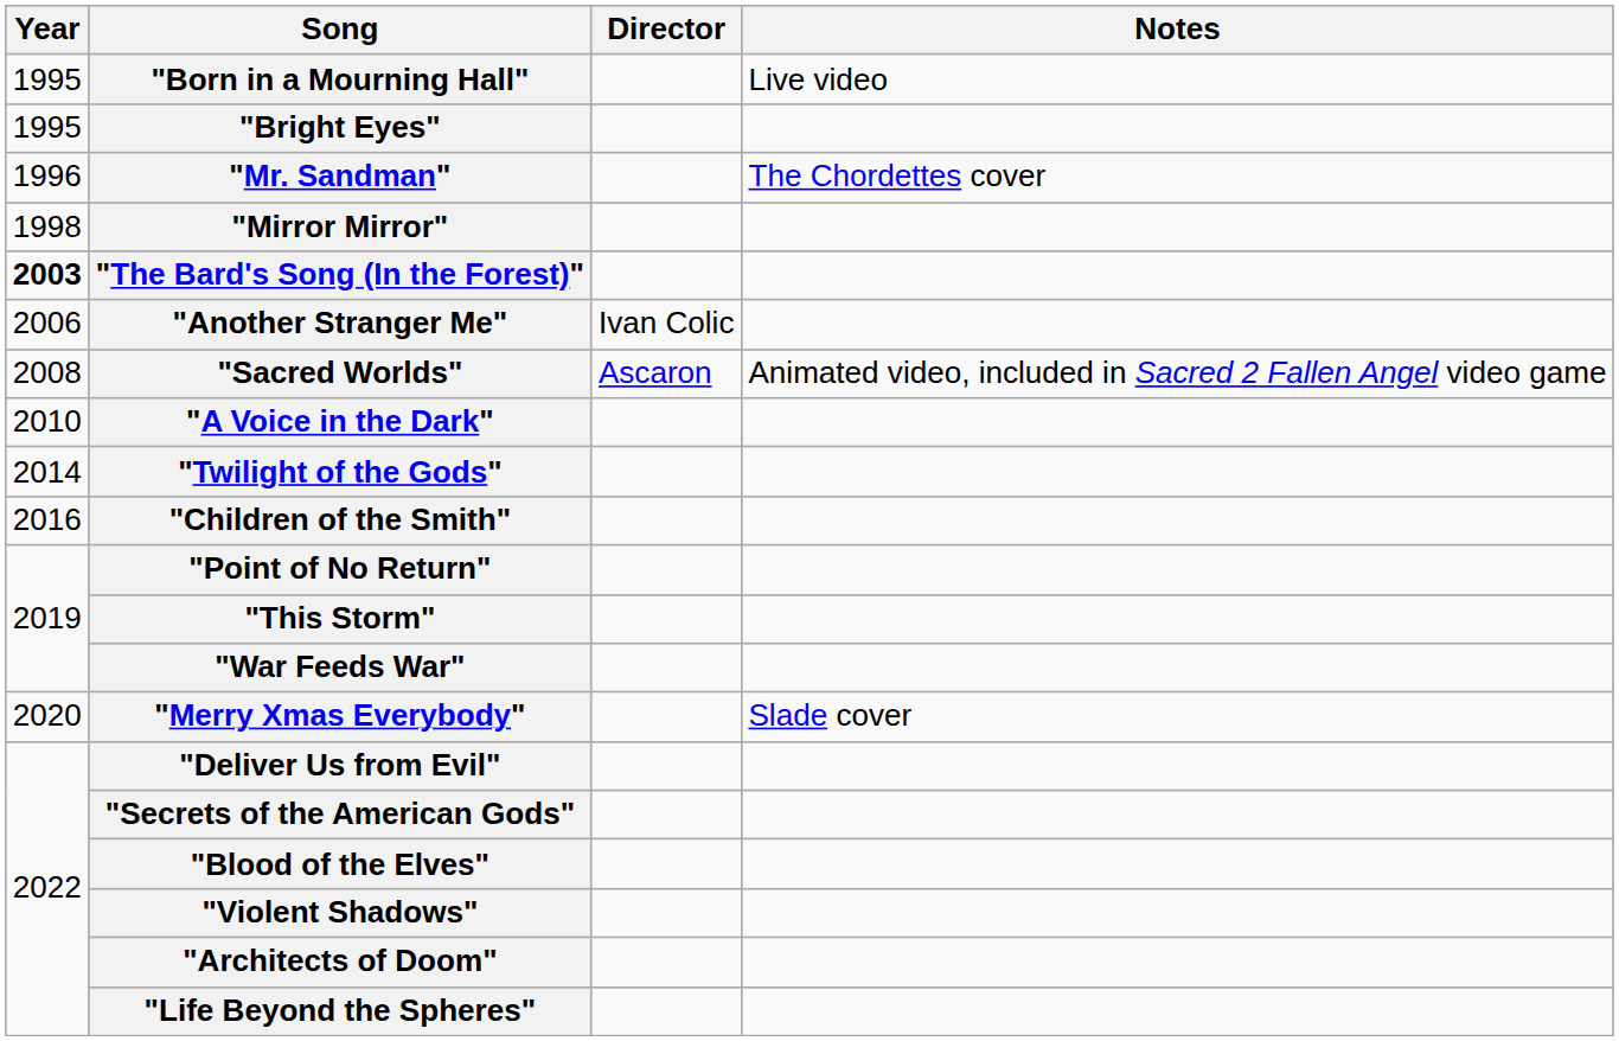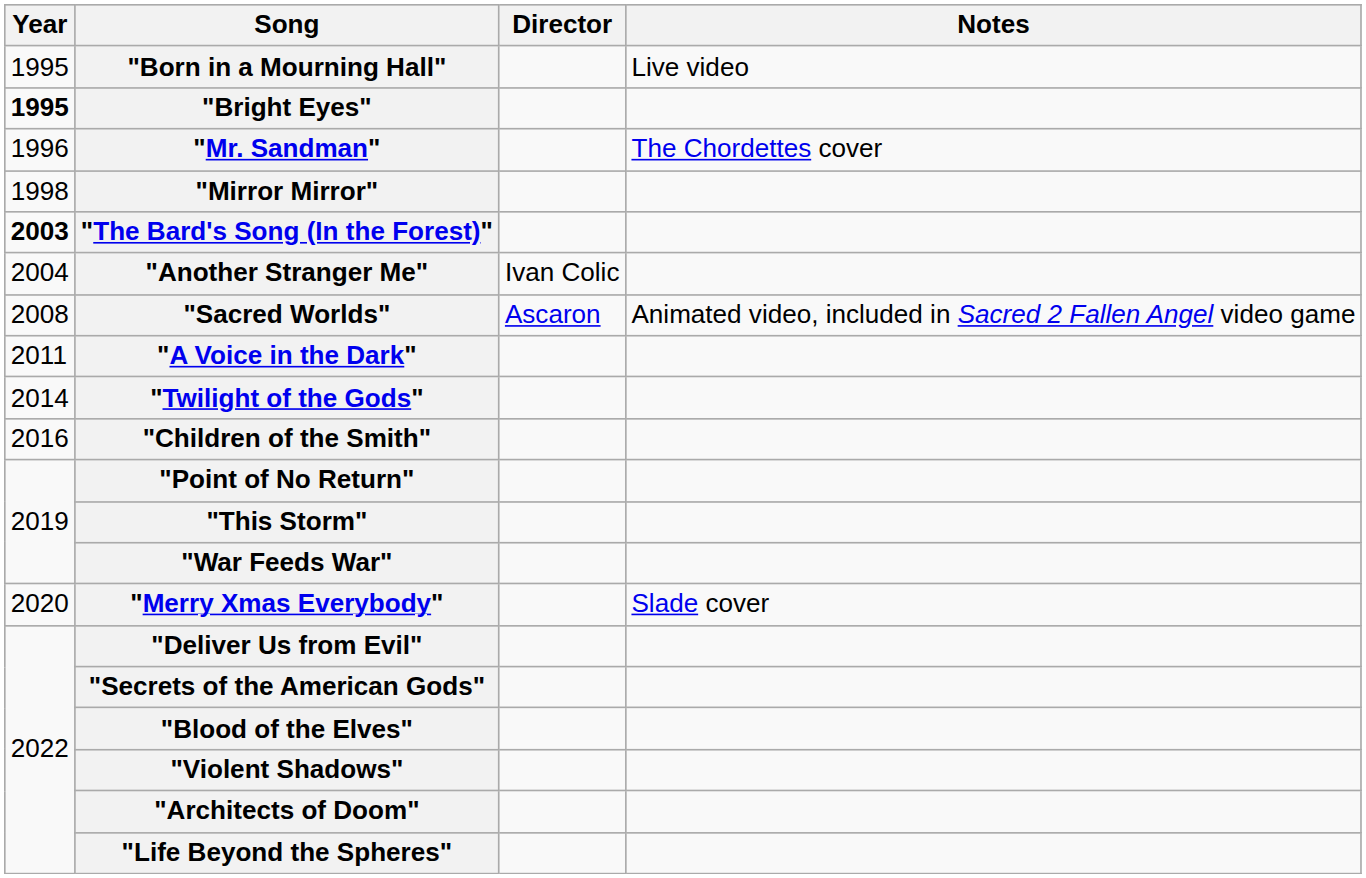"Bright Eyes" | Year: normal -> bold
"Another Stranger Me" | Year: 2006 -> 2004
"A Voice in the Dark" | Year: 2010 -> 2011
